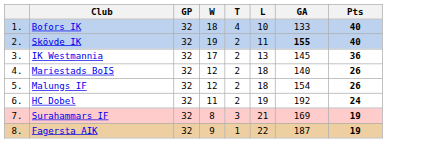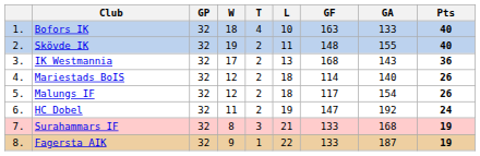+ column: GF | 163 | 148 | 168 | 114 | 117 | 147 | 133 | 133
Skövde IK | GA: bold -> normal
IK Westmannia | GA: 145 -> 143
Surahammars IF | GA: 169 -> 168
